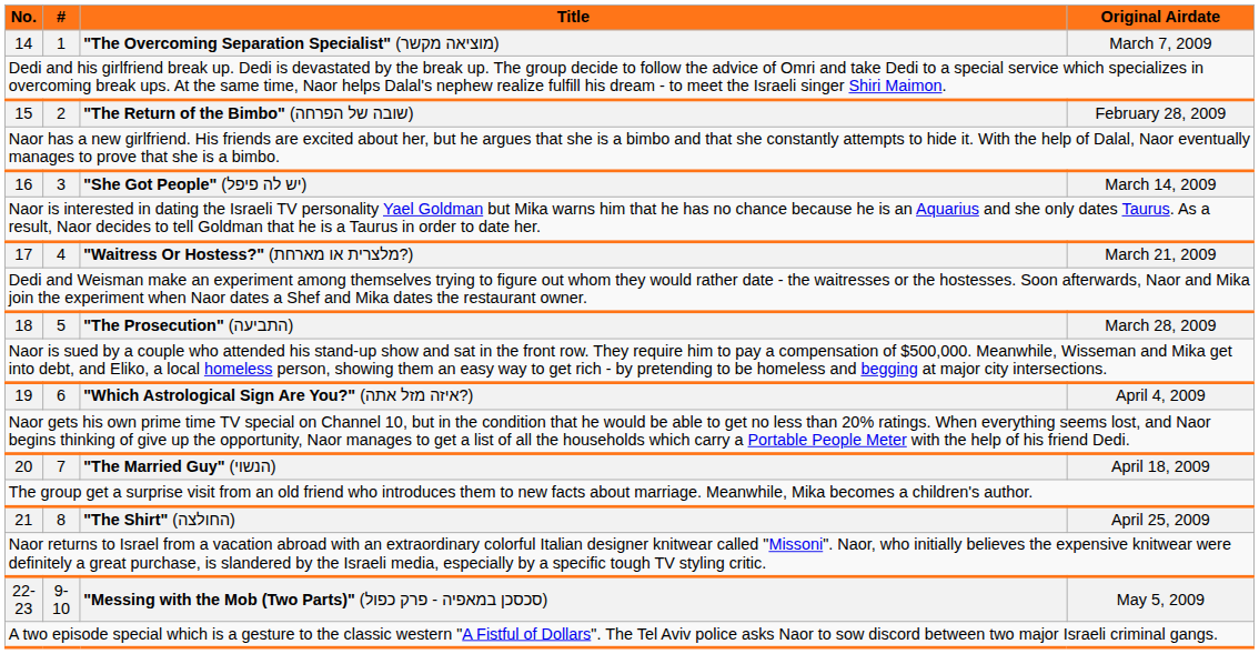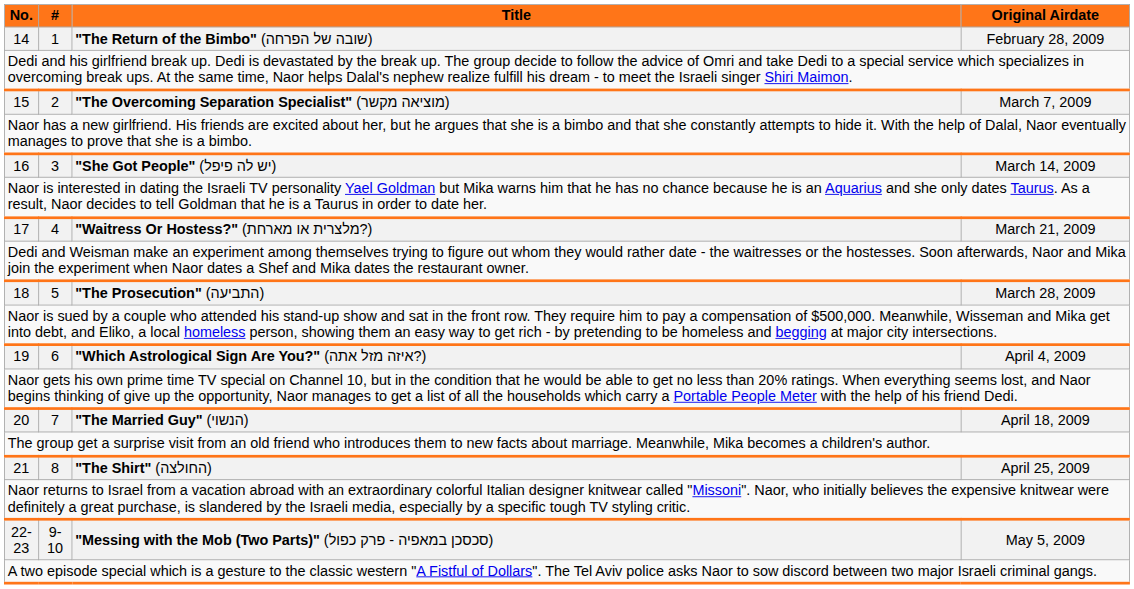14 | Title: "The Overcoming Separation Specialist" (מוציאה מקשר) -> "The Return of the Bimbo" (שובה של הפרחה)
14 | Original Airdate: March 7, 2009 -> February 28, 2009
15 | Title: "The Return of the Bimbo" (שובה של הפרחה) -> "The Overcoming Separation Specialist" (מוציאה מקשר)
15 | Original Airdate: February 28, 2009 -> March 7, 2009
